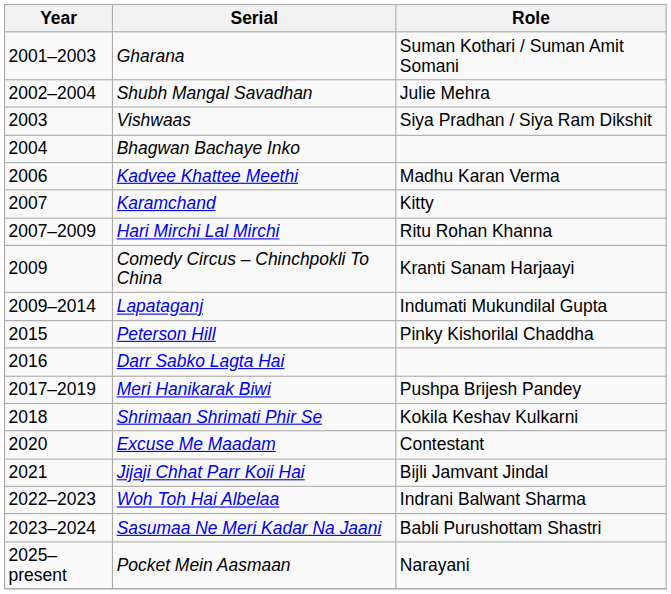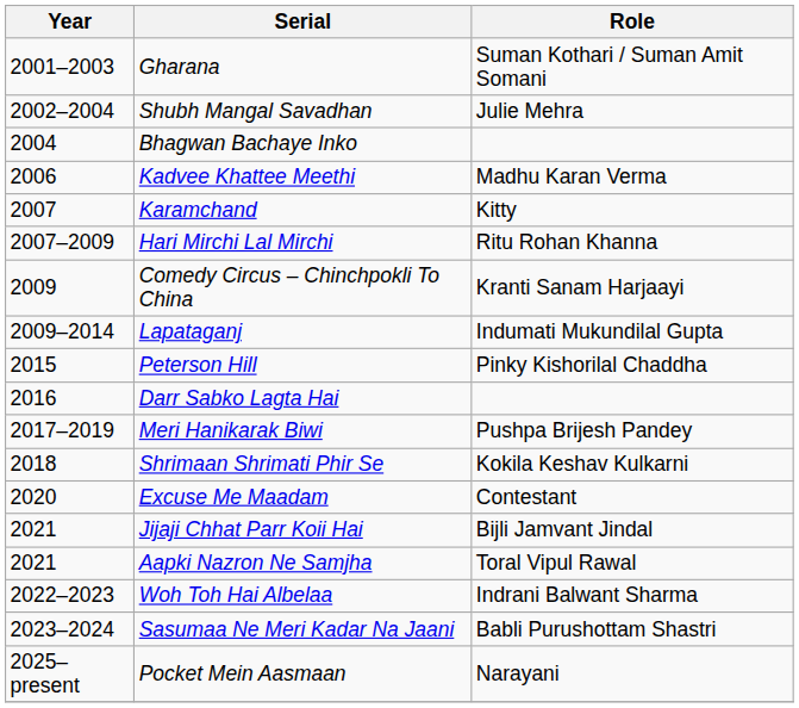- row: 2003 | Vishwaas | Siya Pradhan / Siya Ram Dikshit
+ row: 2021 | Aapki Nazron Ne Samjha | Toral Vipul Rawal
